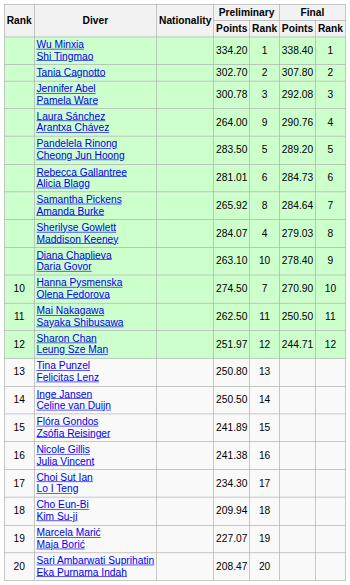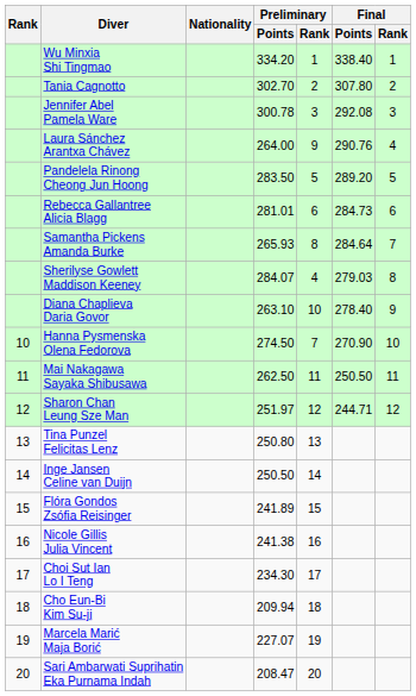Samantha Pickens Amanda Burke | Preliminary / Points: 265.92 -> 265.93
